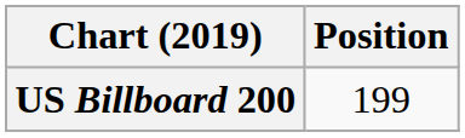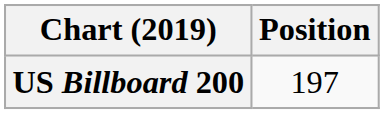US Billboard 200 | Position: 199 -> 197
